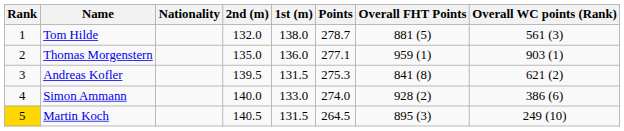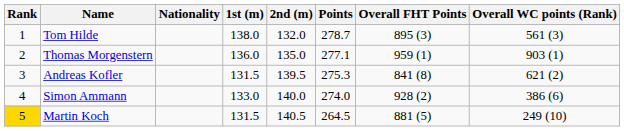columns swapped: 1st (m) <-> 2nd (m)
Tom Hilde | Overall FHT Points: 881 (5) -> 895 (3)
Martin Koch | Overall FHT Points: 895 (3) -> 881 (5)
